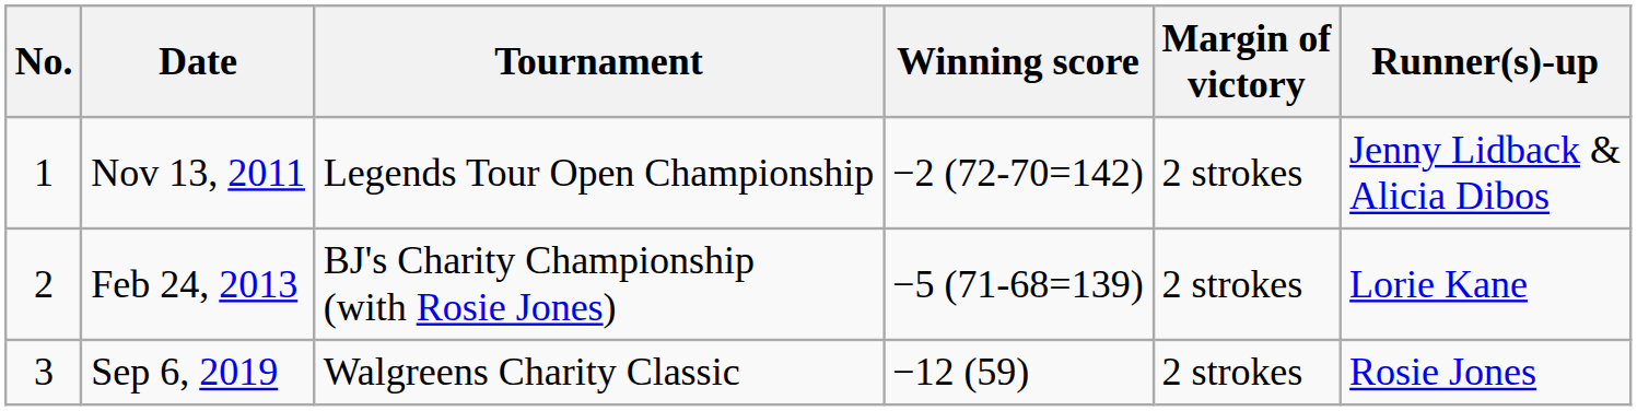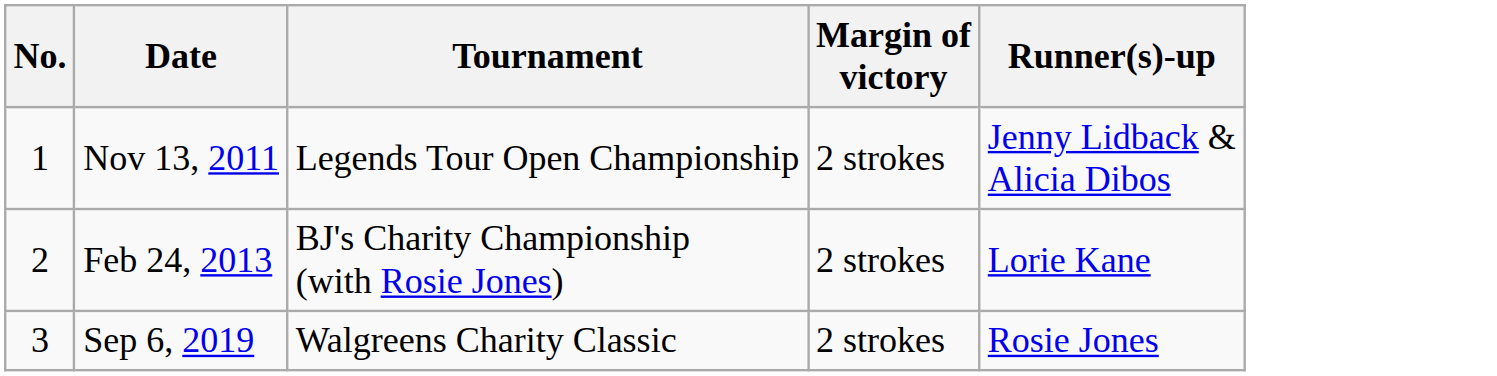- column: Winning score | −2 (72-70=142) | −5 (71-68=139) | −12 (59)
